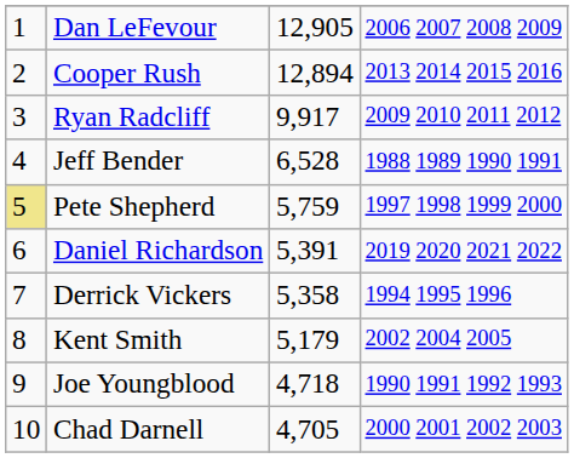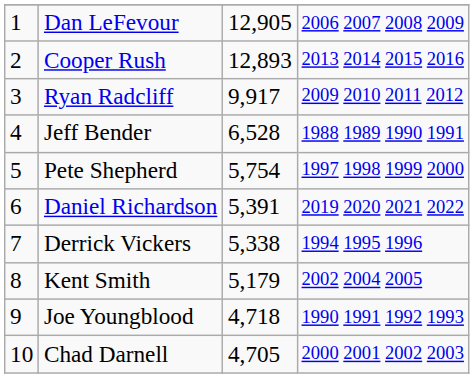Cooper Rush | column 3: 12,894 -> 12,893
Pete Shepherd | column 1: khaki background -> no background
Pete Shepherd | column 3: 5,759 -> 5,754
Derrick Vickers | column 3: 5,358 -> 5,338
